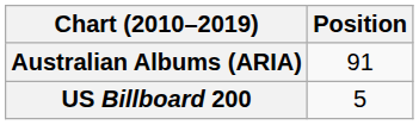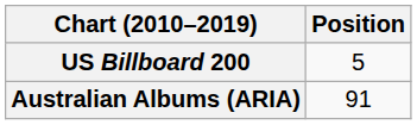rows swapped: Australian Albums (ARIA) <-> US Billboard 200
